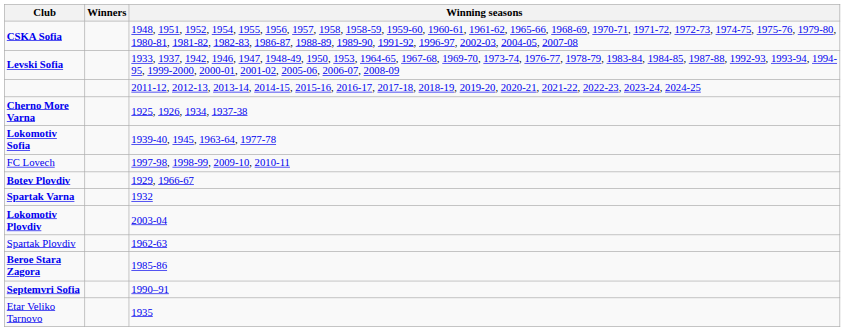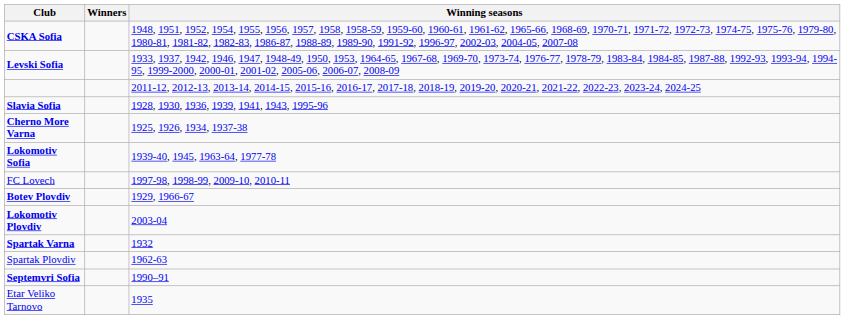+ row: Slavia Sofia | 1928, 1930, 1936, 1939, 1941, 1943, 1995-96
rows swapped: Spartak Varna <-> Lokomotiv Plovdiv
- row: Beroe Stara Zagora | 1985-86
